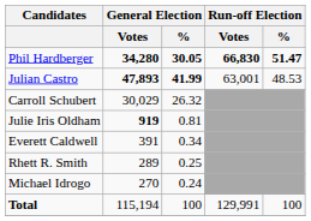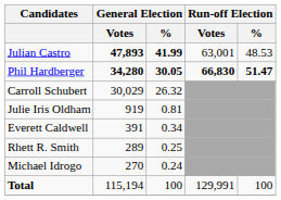rows swapped: Phil Hardberger <-> Julian Castro
Julie Iris Oldham | General Election / Votes: bold -> normal
